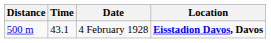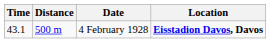columns swapped: Distance <-> Time
